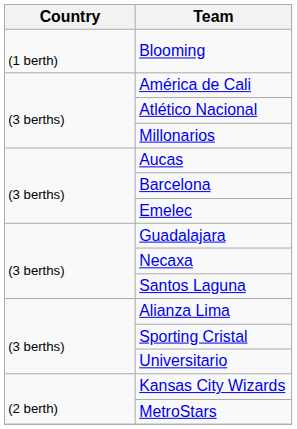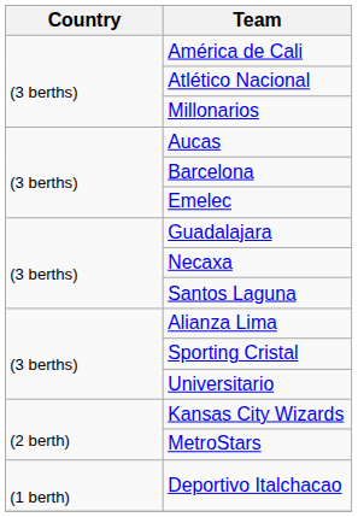- row: (1 berth) | Blooming
+ row: (1 berth) | Deportivo Italchacao
